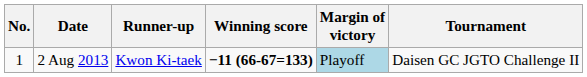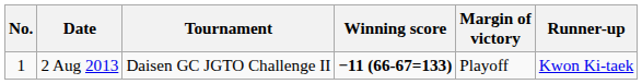columns swapped: Tournament <-> Runner-up
2 Aug 2013 | Margin of victory: lightblue background -> no background
